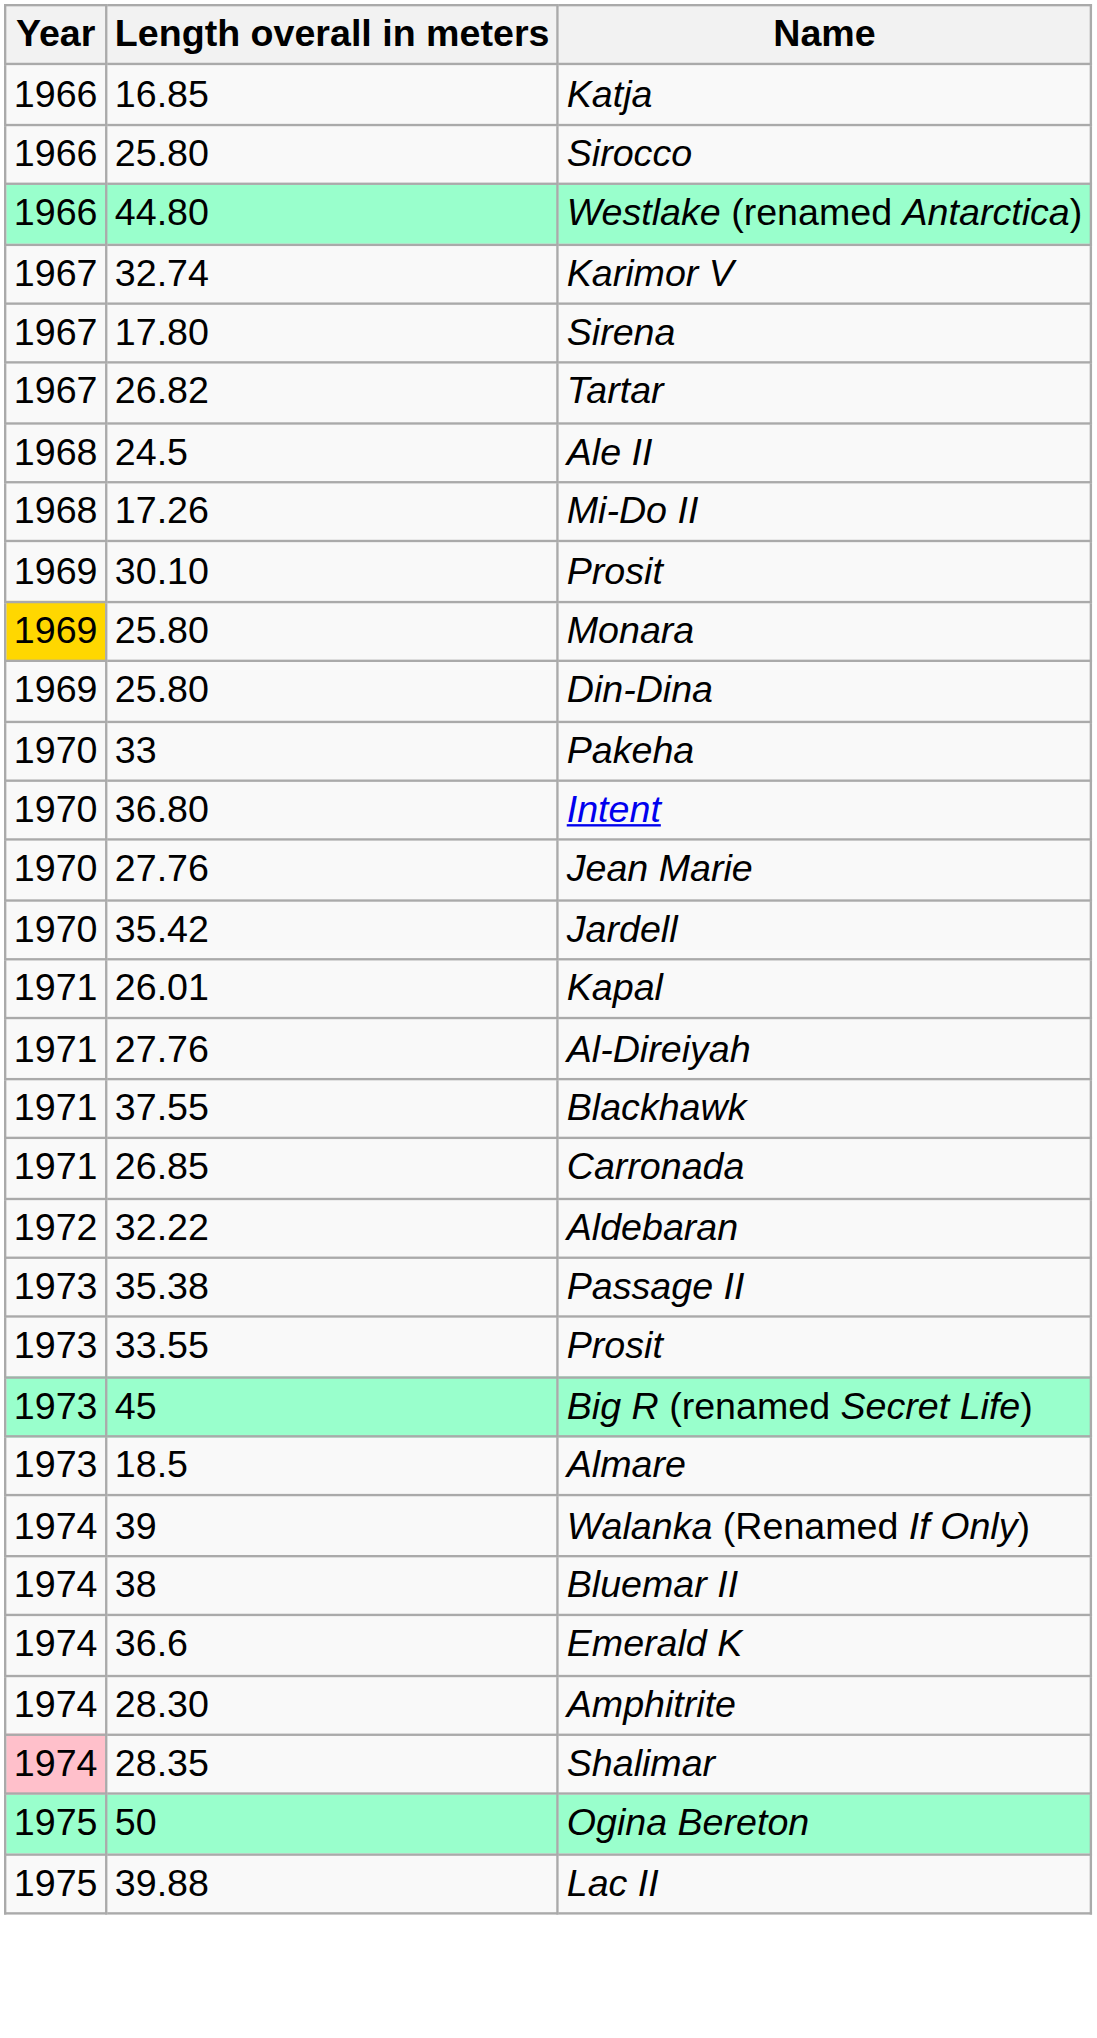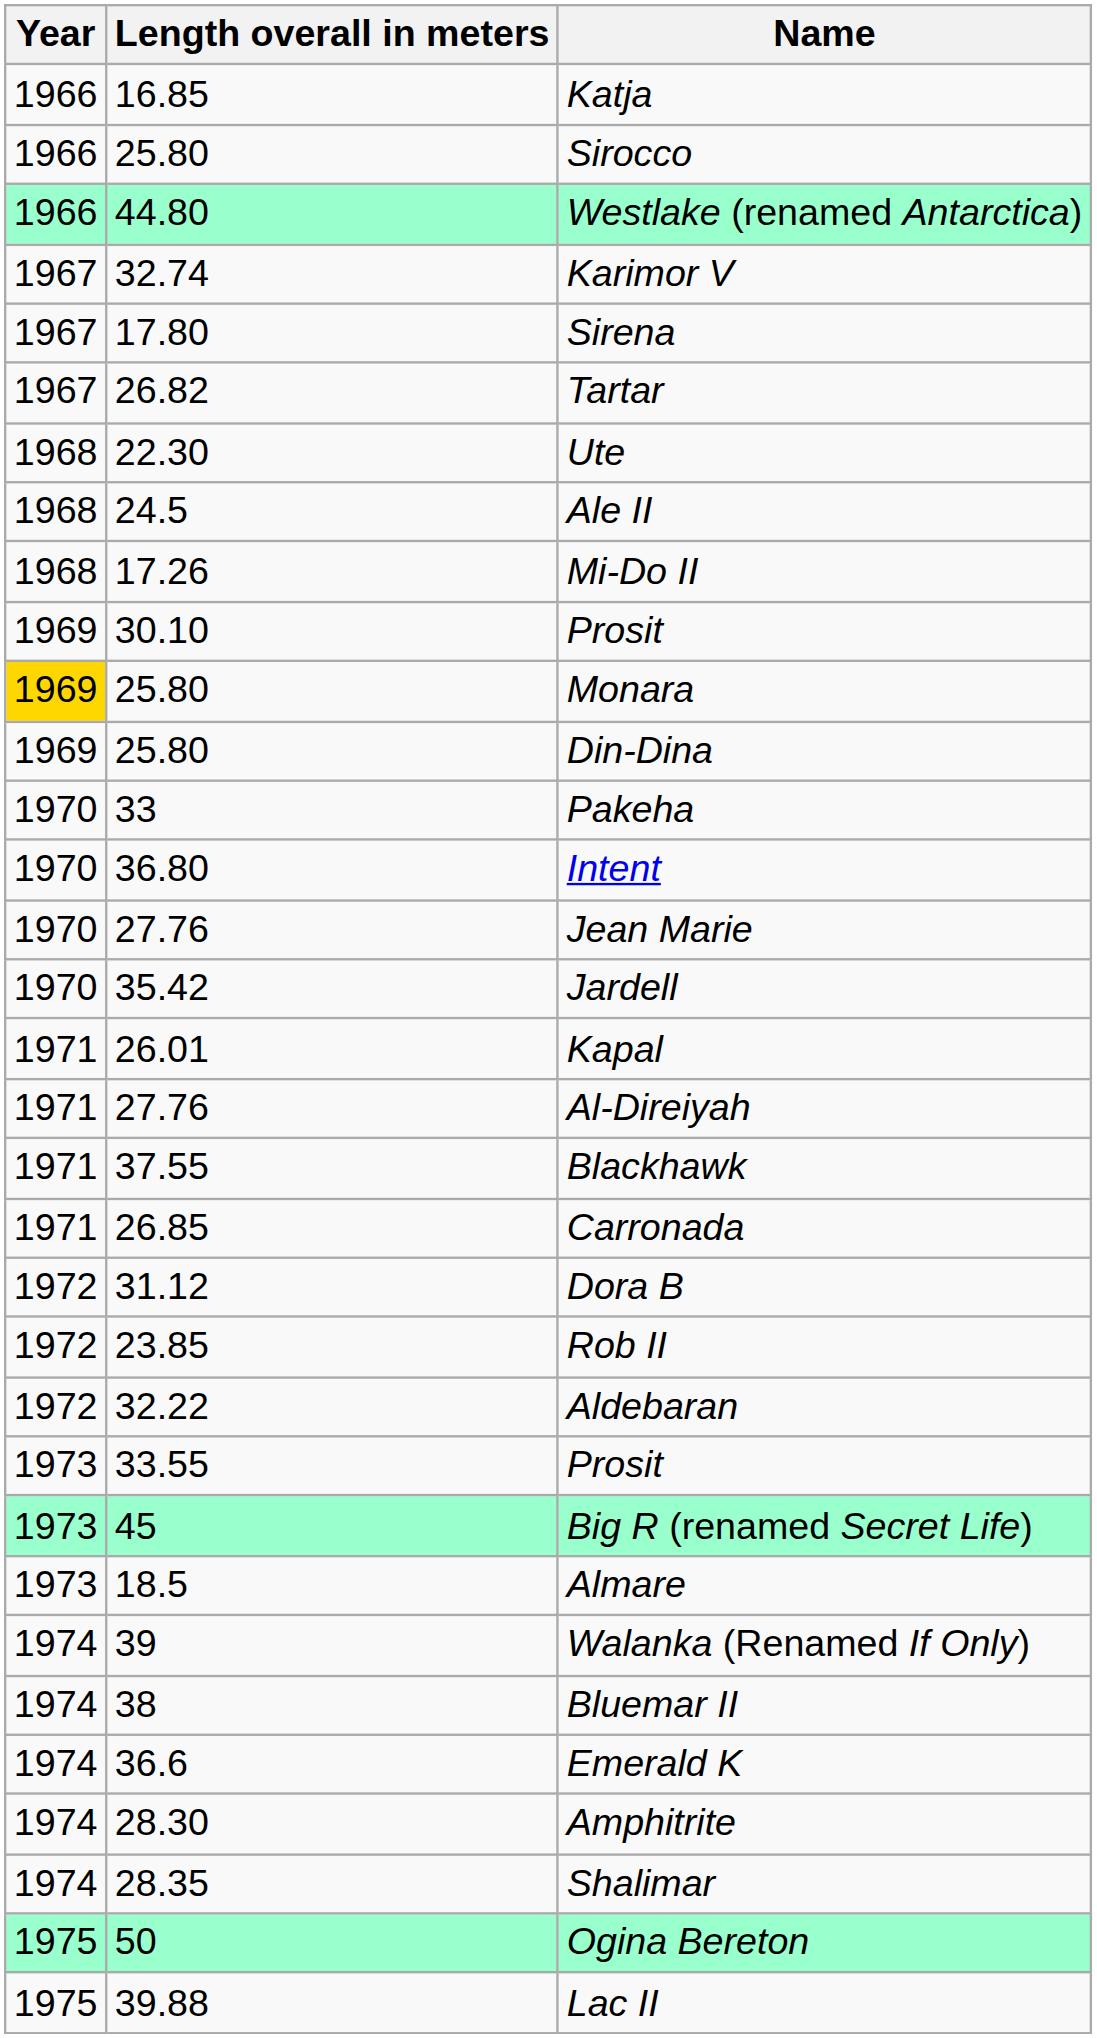+ row: 1968 | 22.30 | Ute
+ row: 1972 | 31.12 | Dora B
+ row: 1972 | 23.85 | Rob II
- row: 1973 | 35.38 | Passage II
Shalimar | Year: pink background -> no background
